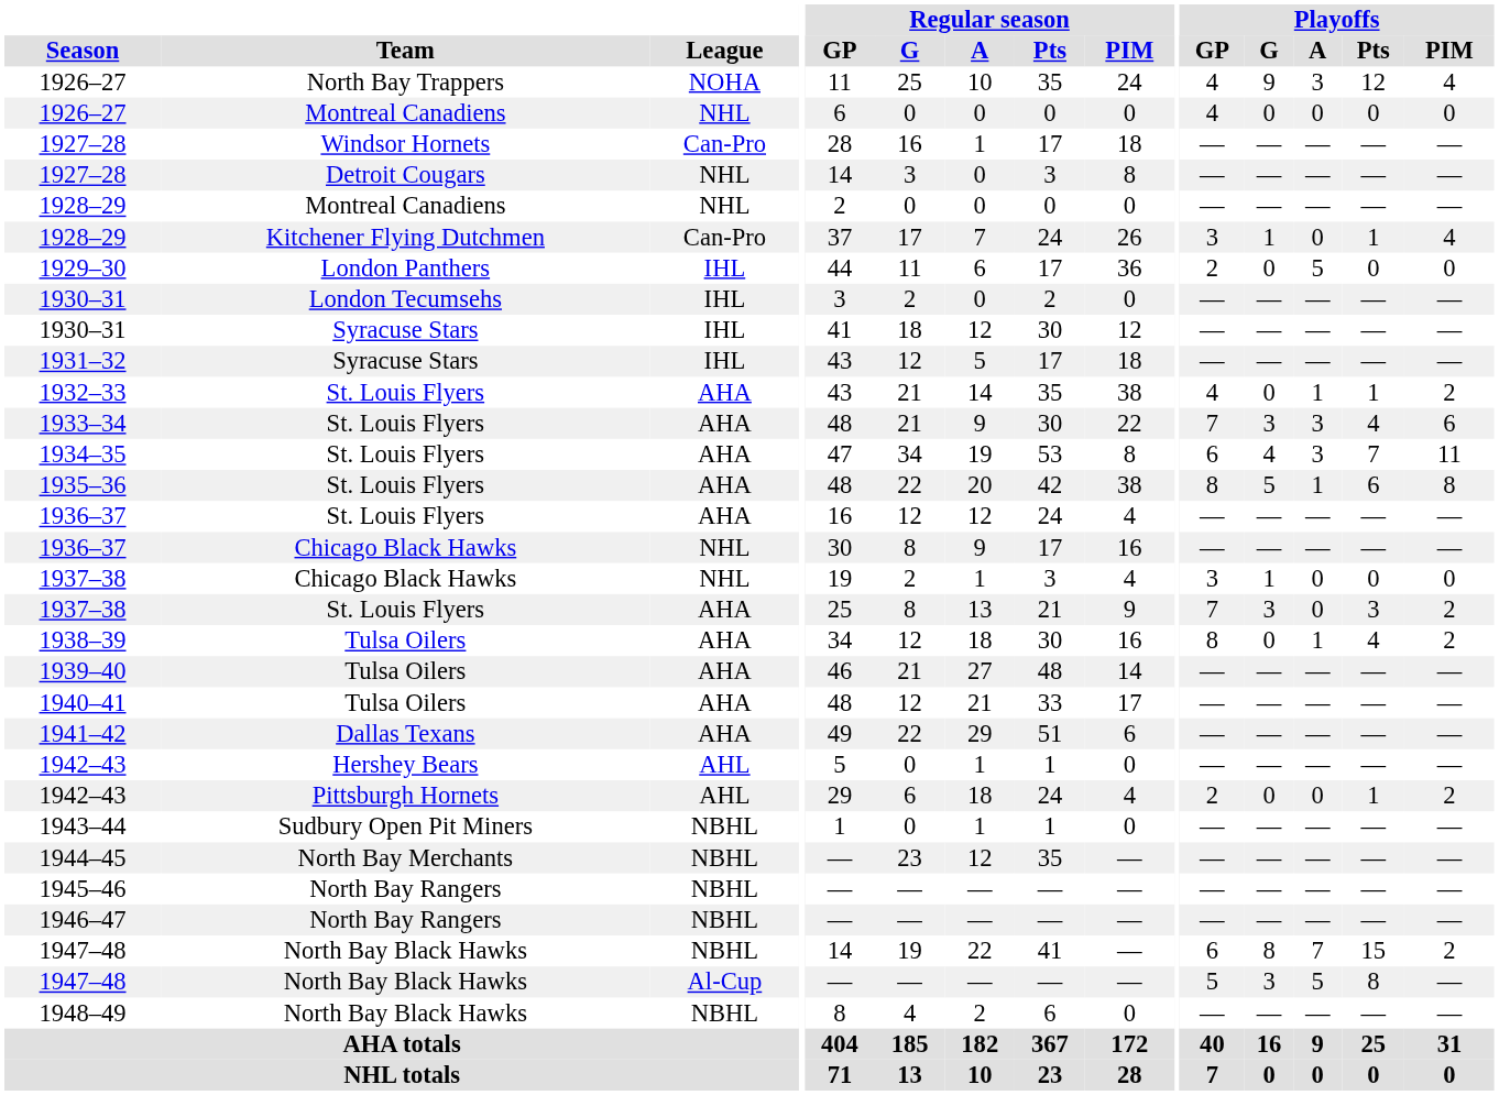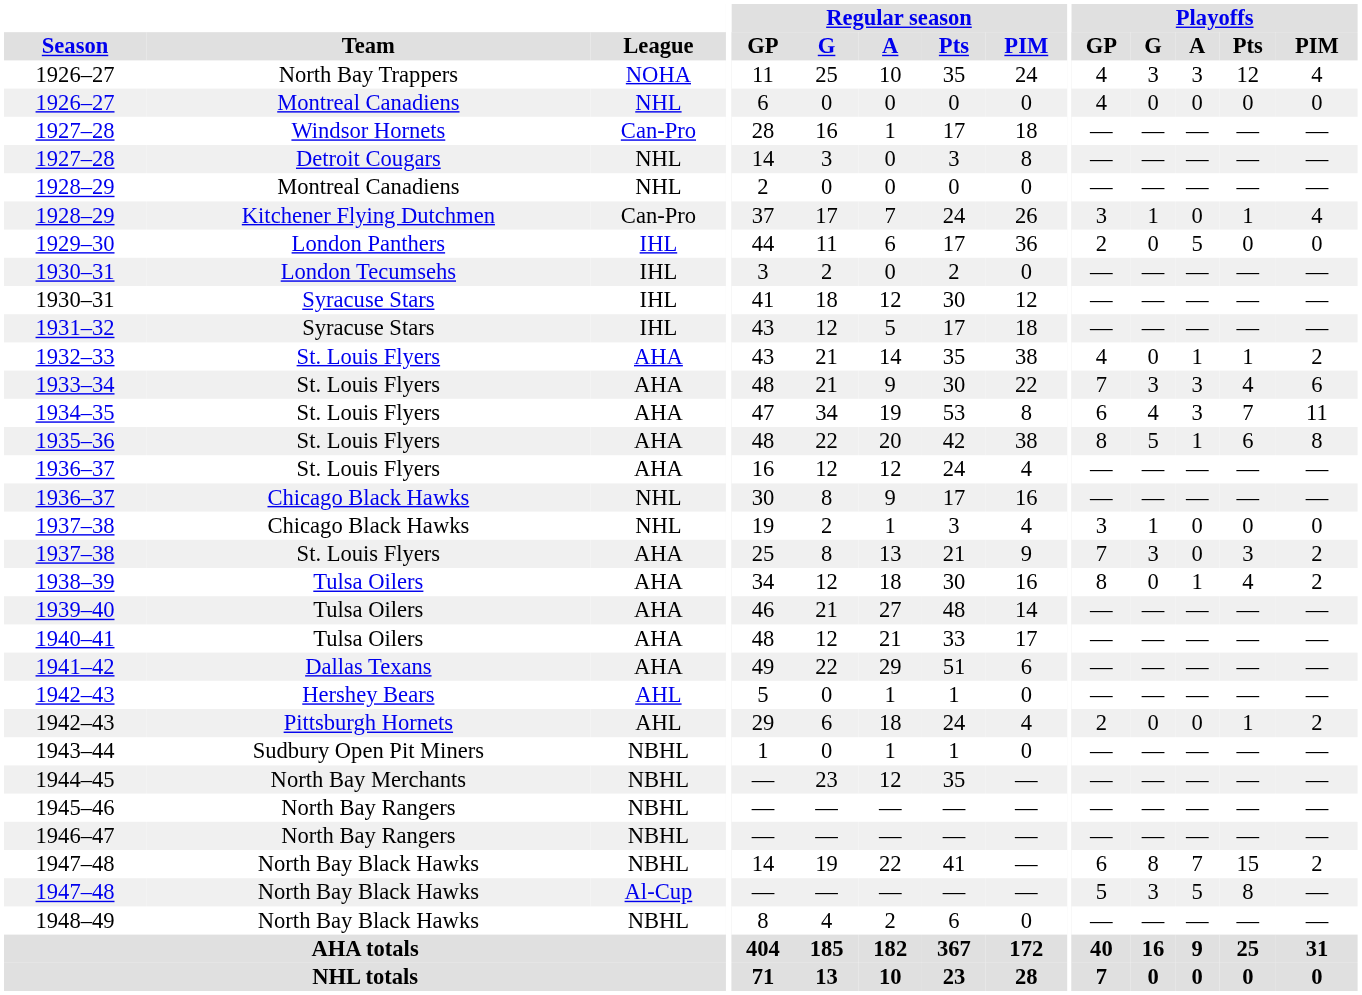1926–27 / North Bay Trappers | Playoffs / G: 9 -> 3
